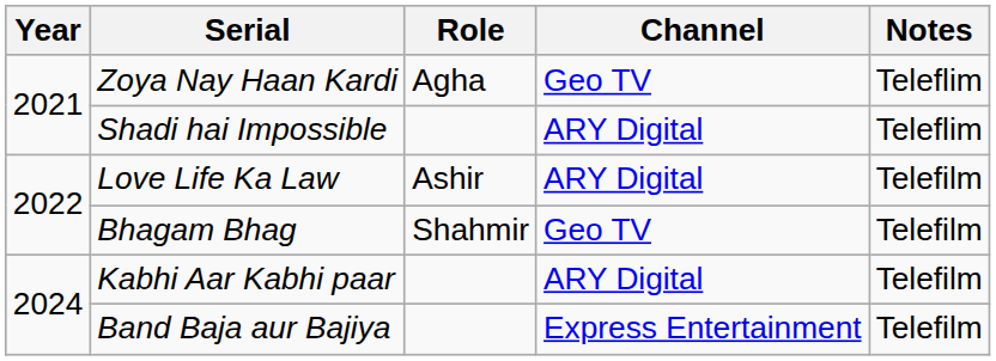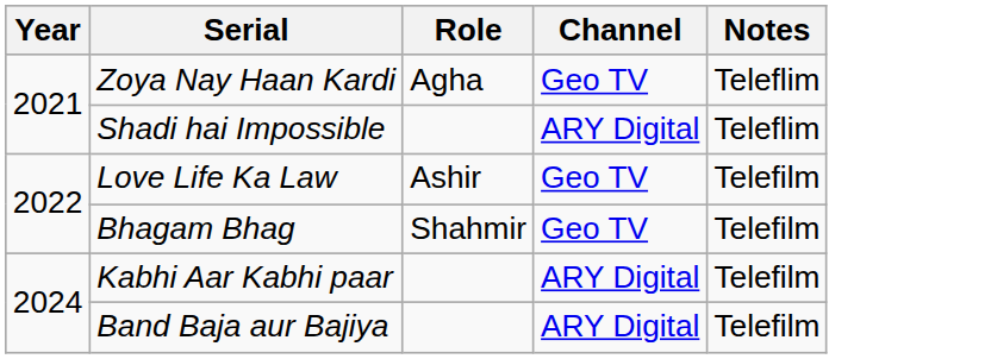Love Life Ka Law | Channel: ARY Digital -> Geo TV
Band Baja aur Bajiya | Channel: Express Entertainment -> ARY Digital
